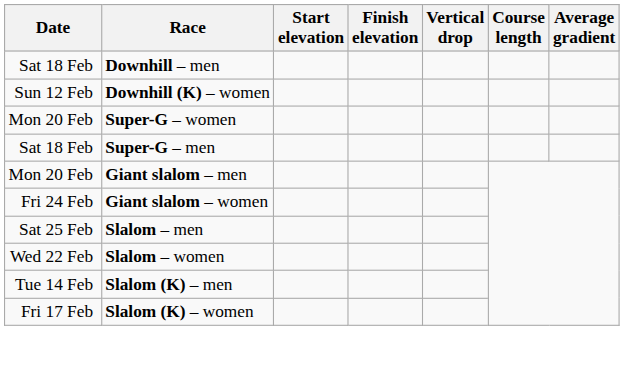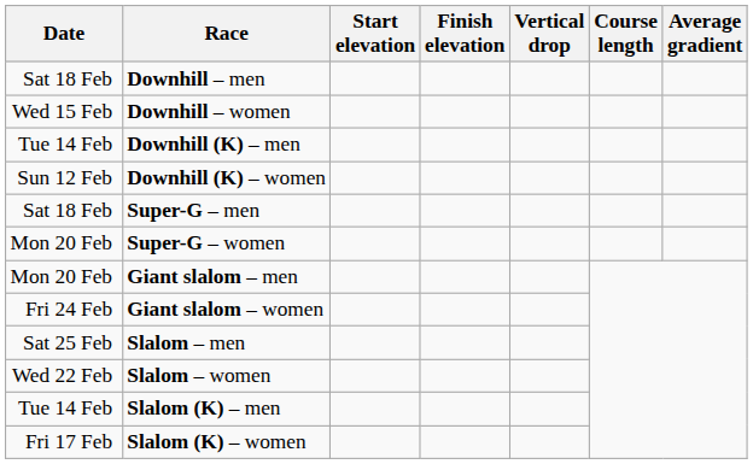+ row: Wed 15 Feb | Downhill – women
+ row: Tue 14 Feb | Downhill (K) – men
rows swapped: Super-G – men <-> Super-G – women
